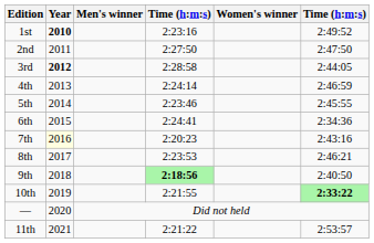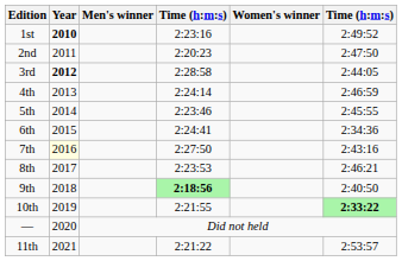2nd | column 4: 2:27:50 -> 2:20:23
7th | column 4: 2:20:23 -> 2:27:50
